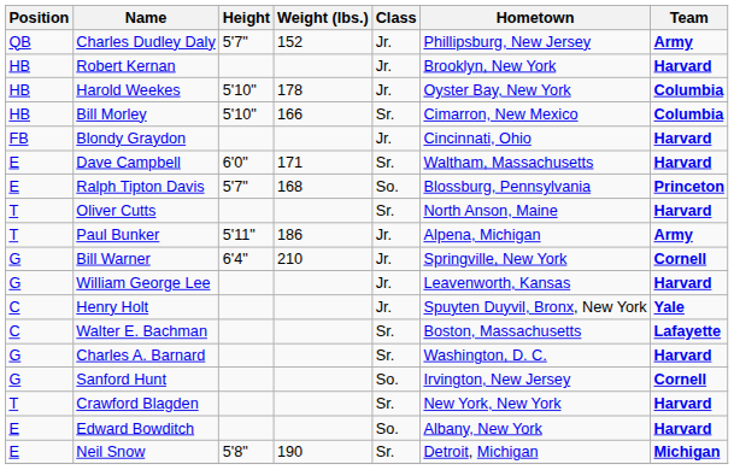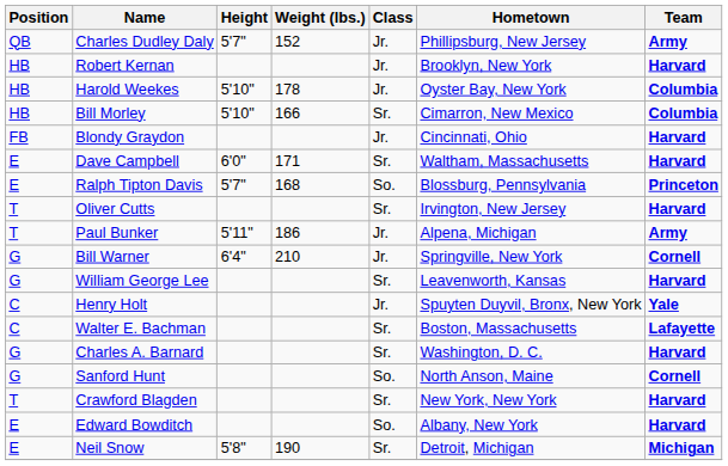Oliver Cutts | Hometown: North Anson, Maine -> Irvington, New Jersey
William George Lee | Class: Jr. -> Sr.
Sanford Hunt | Hometown: Irvington, New Jersey -> North Anson, Maine
